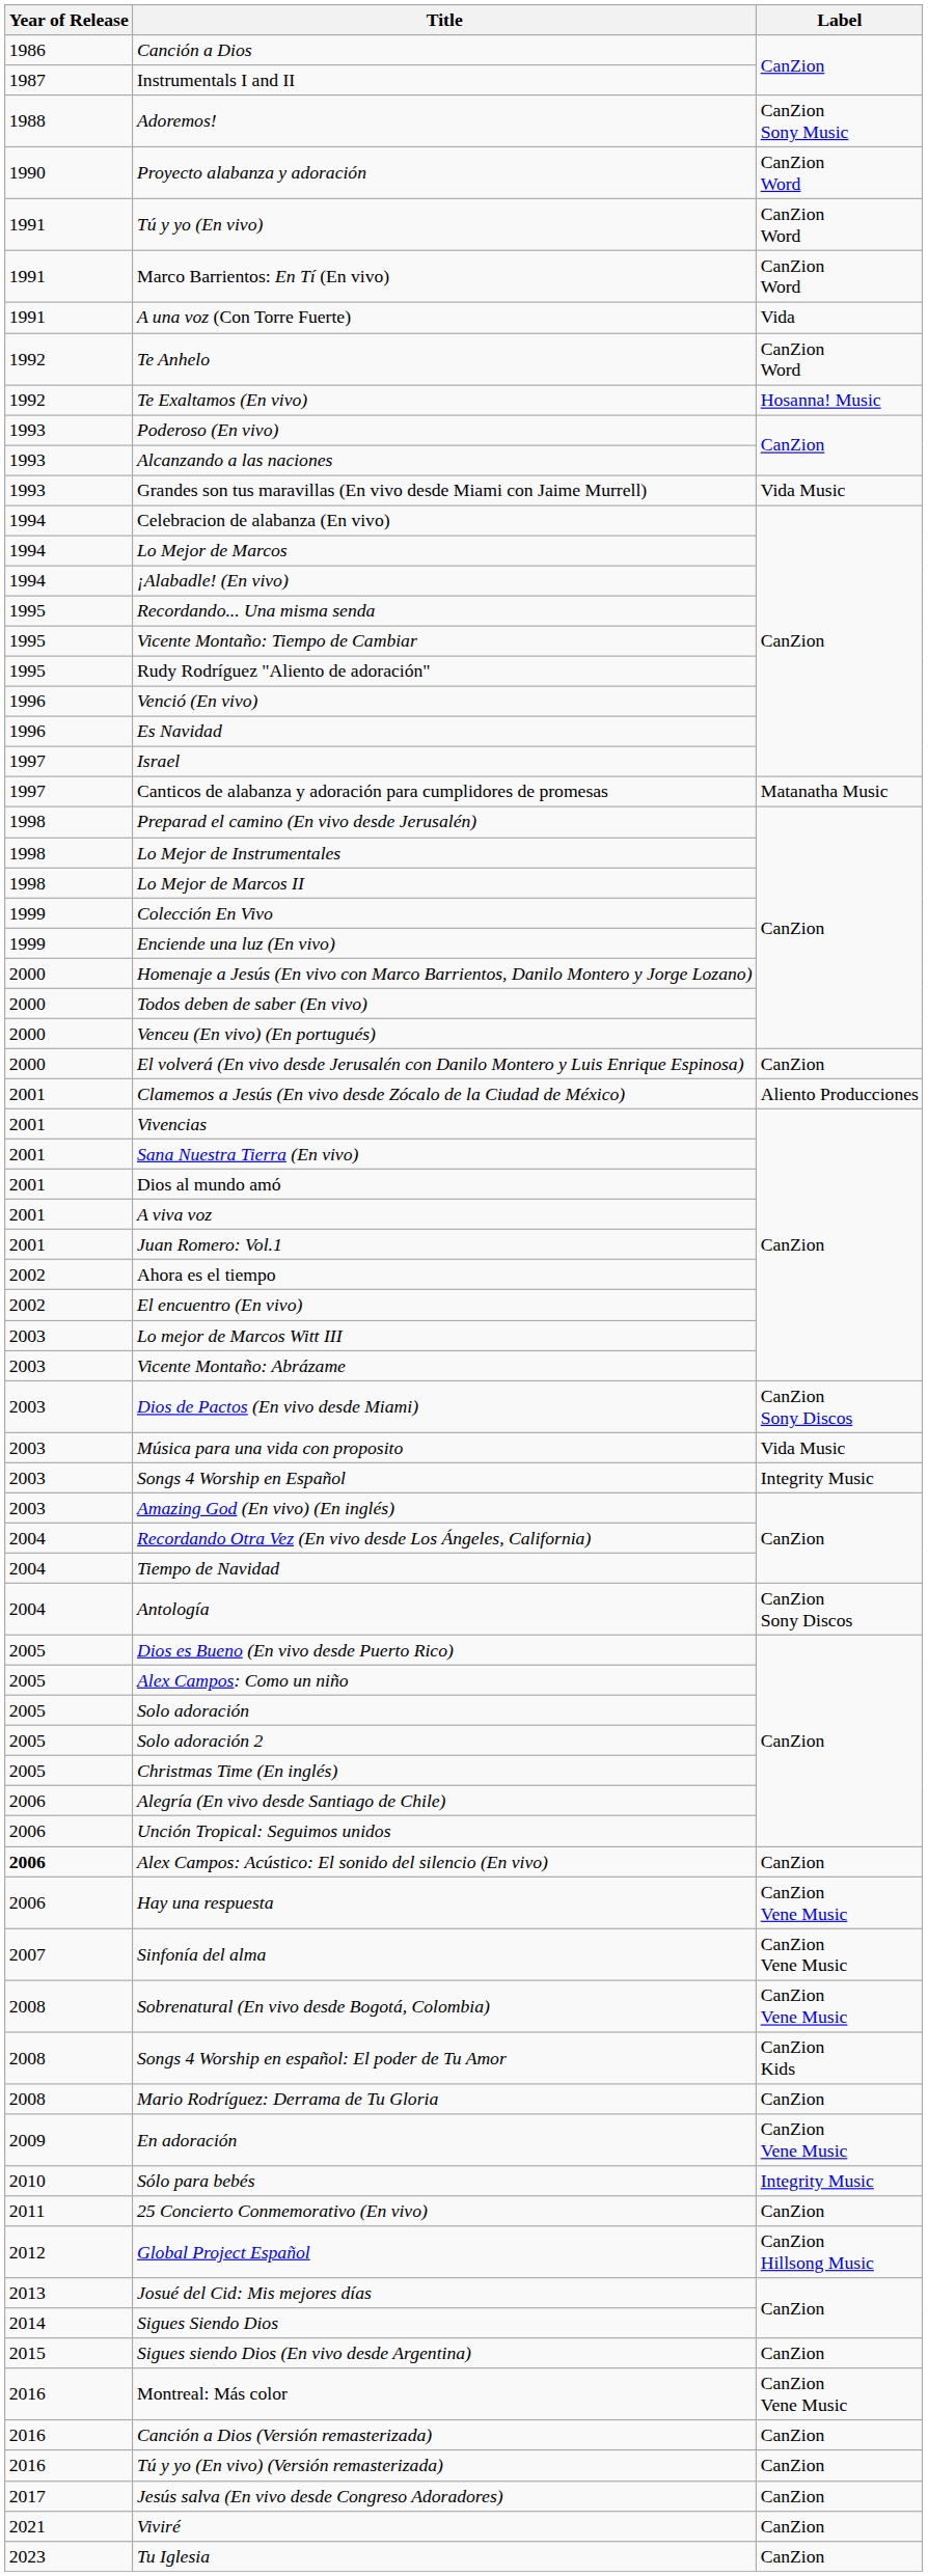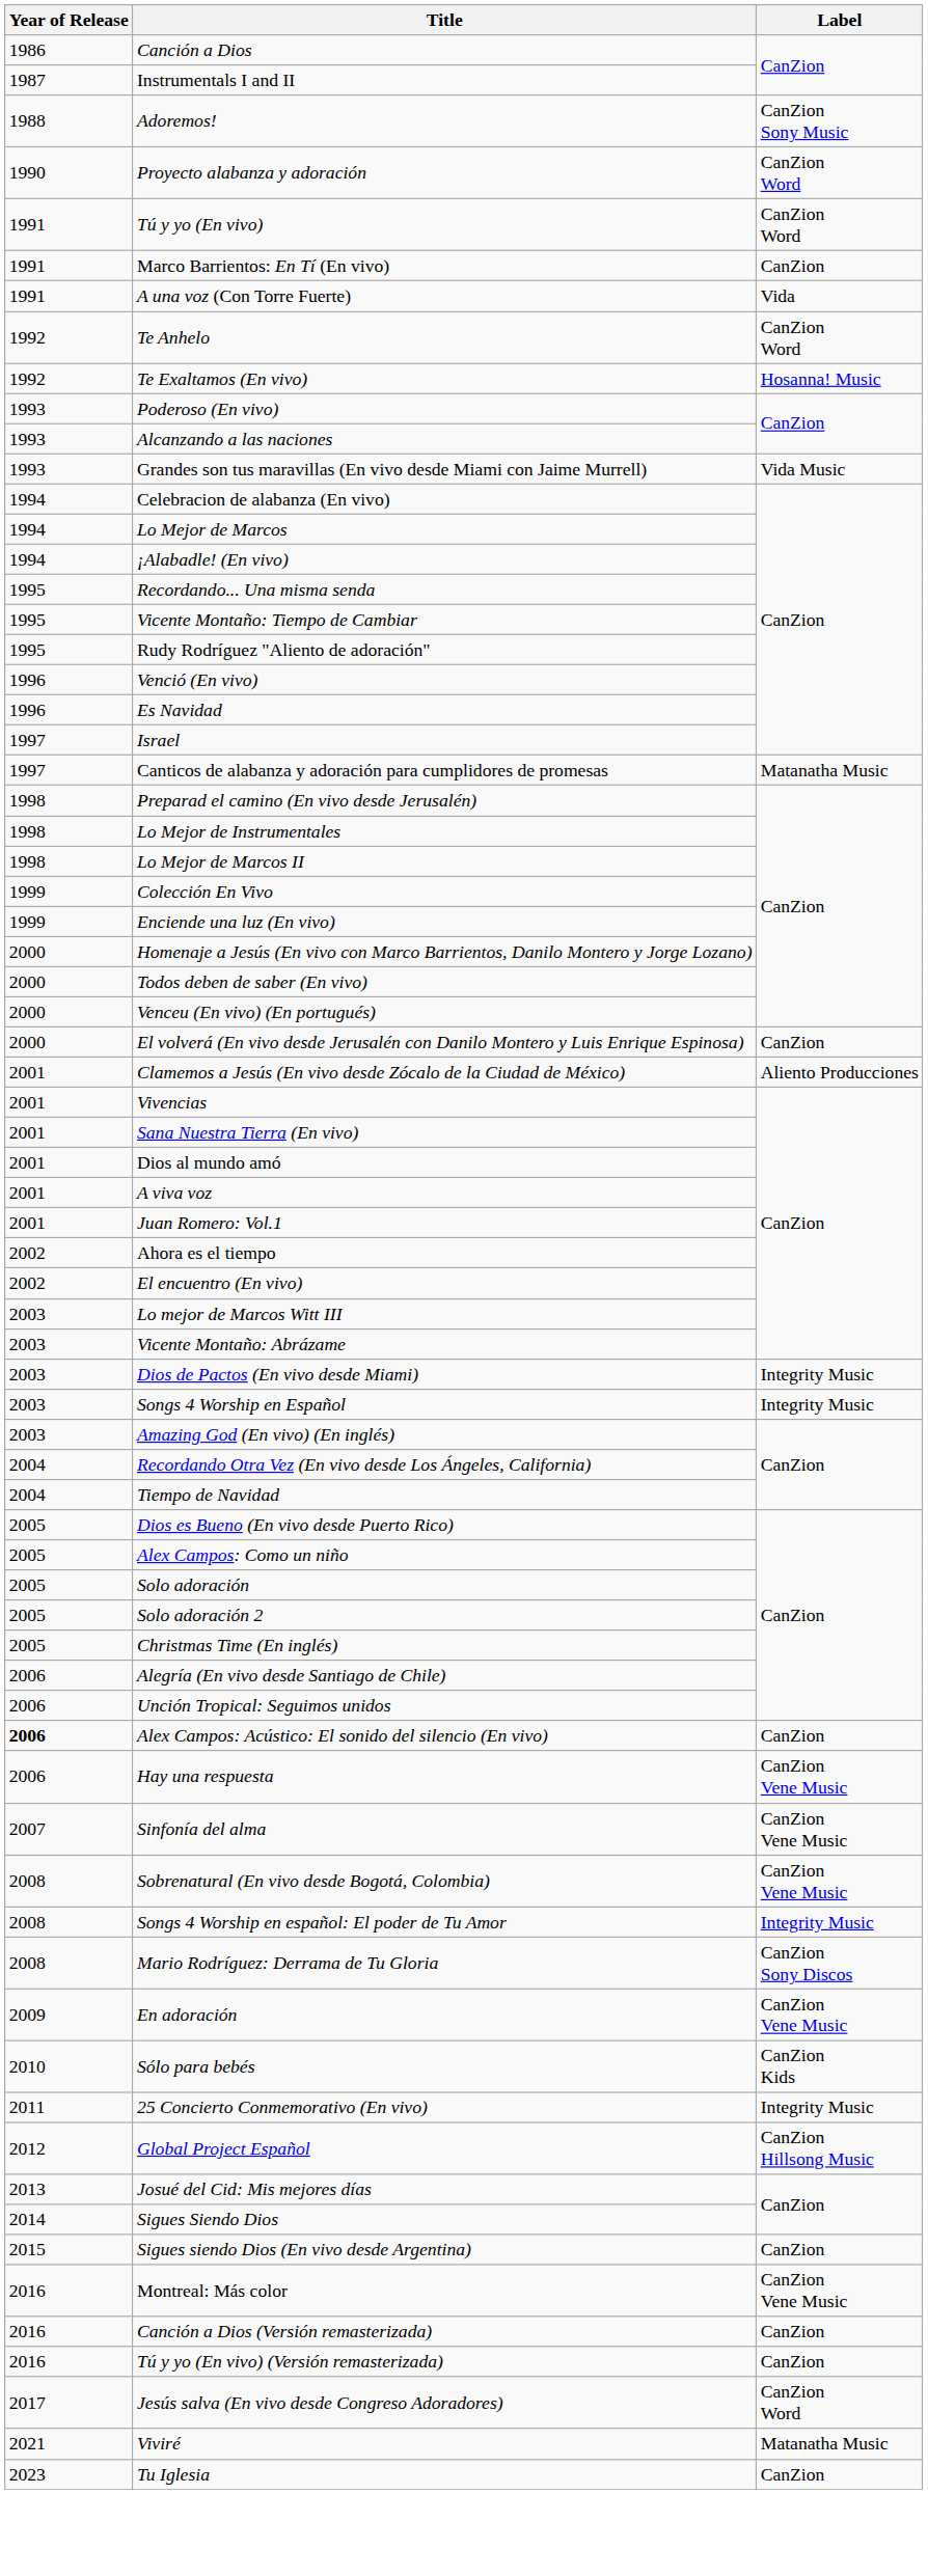Marco Barrientos: En Tí (En vivo) | Label: CanZion Word -> CanZion
Dios de Pactos (En vivo desde Miami) | Label: CanZion Sony Discos -> Integrity Music
- row: 2003 | Música para una vida con proposito | Vida Music
- row: 2004 | Antología | CanZion Sony Discos
Songs 4 Worship en español: El poder de Tu Amor | Label: CanZion Kids -> Integrity Music
Mario Rodríguez: Derrama de Tu Gloria | Label: CanZion -> CanZion Sony Discos
Sólo para bebés | Label: Integrity Music -> CanZion Kids
25 Concierto Conmemorativo (En vivo) | Label: CanZion -> Integrity Music
Jesús salva (En vivo desde Congreso Adoradores) | Label: CanZion -> CanZion Word
Viviré | Label: CanZion -> Matanatha Music
